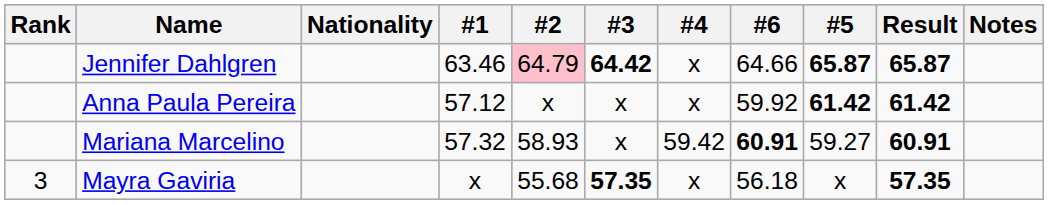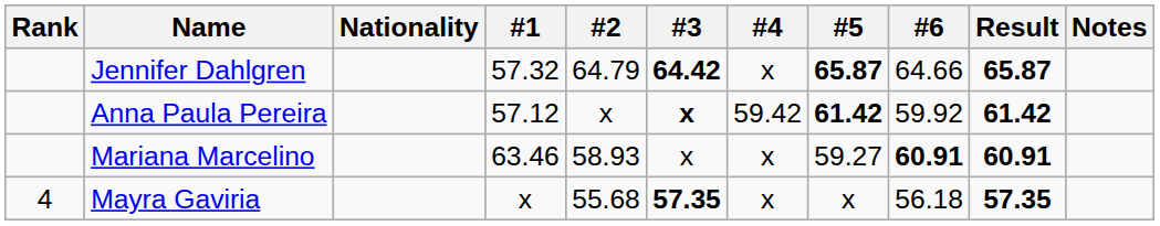columns swapped: #5 <-> #6
Jennifer Dahlgren | #1: 63.46 -> 57.32
Jennifer Dahlgren | #2: pink background -> no background
Anna Paula Pereira | #3: normal -> bold
Anna Paula Pereira | #4: x -> 59.42
Mariana Marcelino | #1: 57.32 -> 63.46
Mariana Marcelino | #4: 59.42 -> x
Mayra Gaviria | Rank: 3 -> 4
